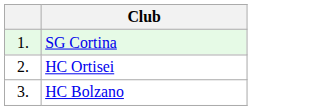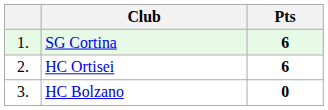+ column: Pts | 6 | 6 | 0
